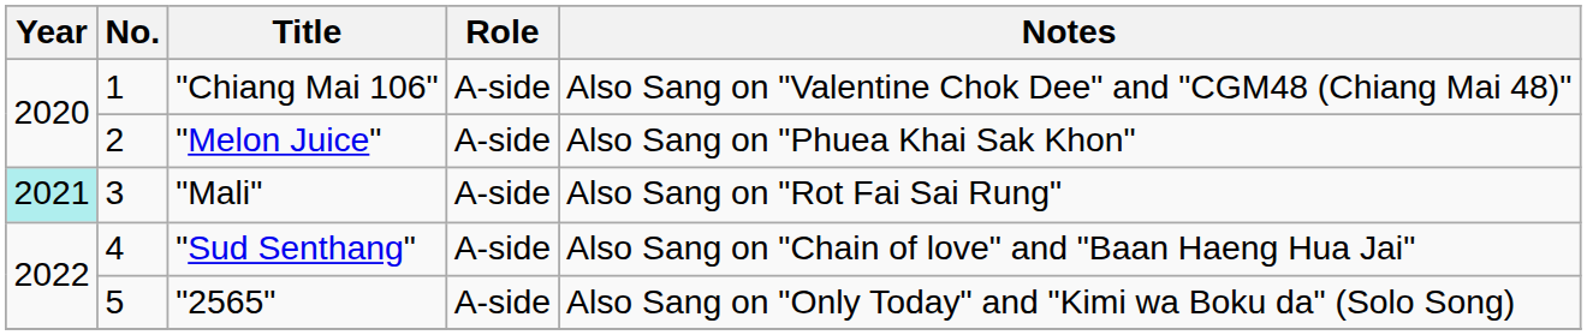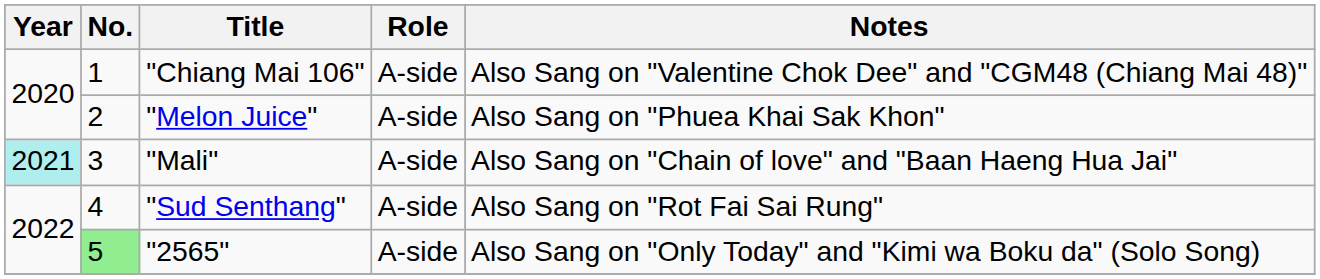"Mali" | Notes: Also Sang on "Rot Fai Sai Rung" -> Also Sang on "Chain of love" and "Baan Haeng Hua Jai"
"Sud Senthang" | Notes: Also Sang on "Chain of love" and "Baan Haeng Hua Jai" -> Also Sang on "Rot Fai Sai Rung"
"2565" | No.: no background -> lightgreen background
